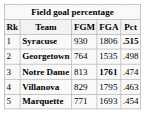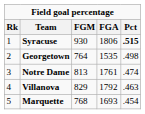Notre Dame | FGA: bold -> normal
Villanova | FGA: 1795 -> 1792
Marquette | FGM: 771 -> 768
